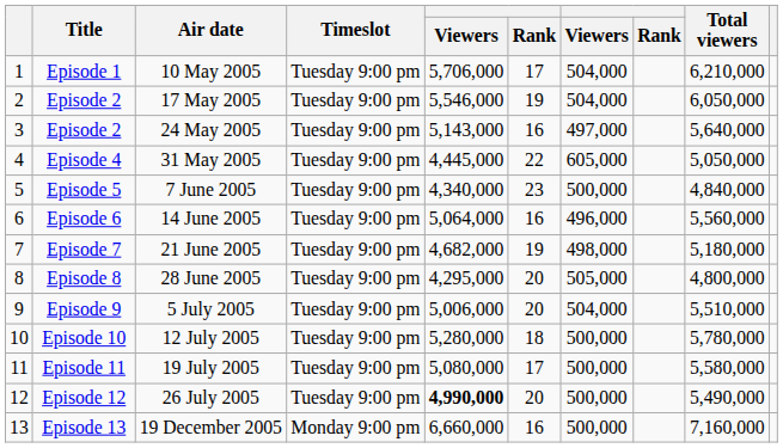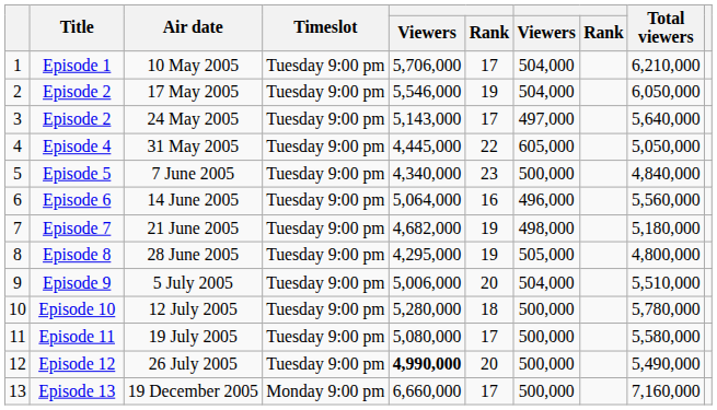24 May 2005 | column 6: 16 -> 17
28 June 2005 | column 6: 20 -> 19
19 December 2005 | column 6: 16 -> 17
